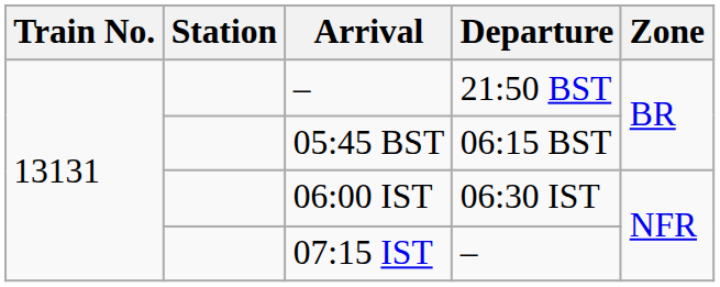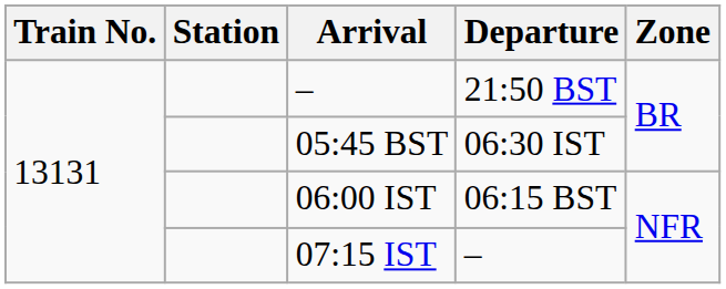05:45 BST | Departure: 06:15 BST -> 06:30 IST
06:00 IST | Departure: 06:30 IST -> 06:15 BST
